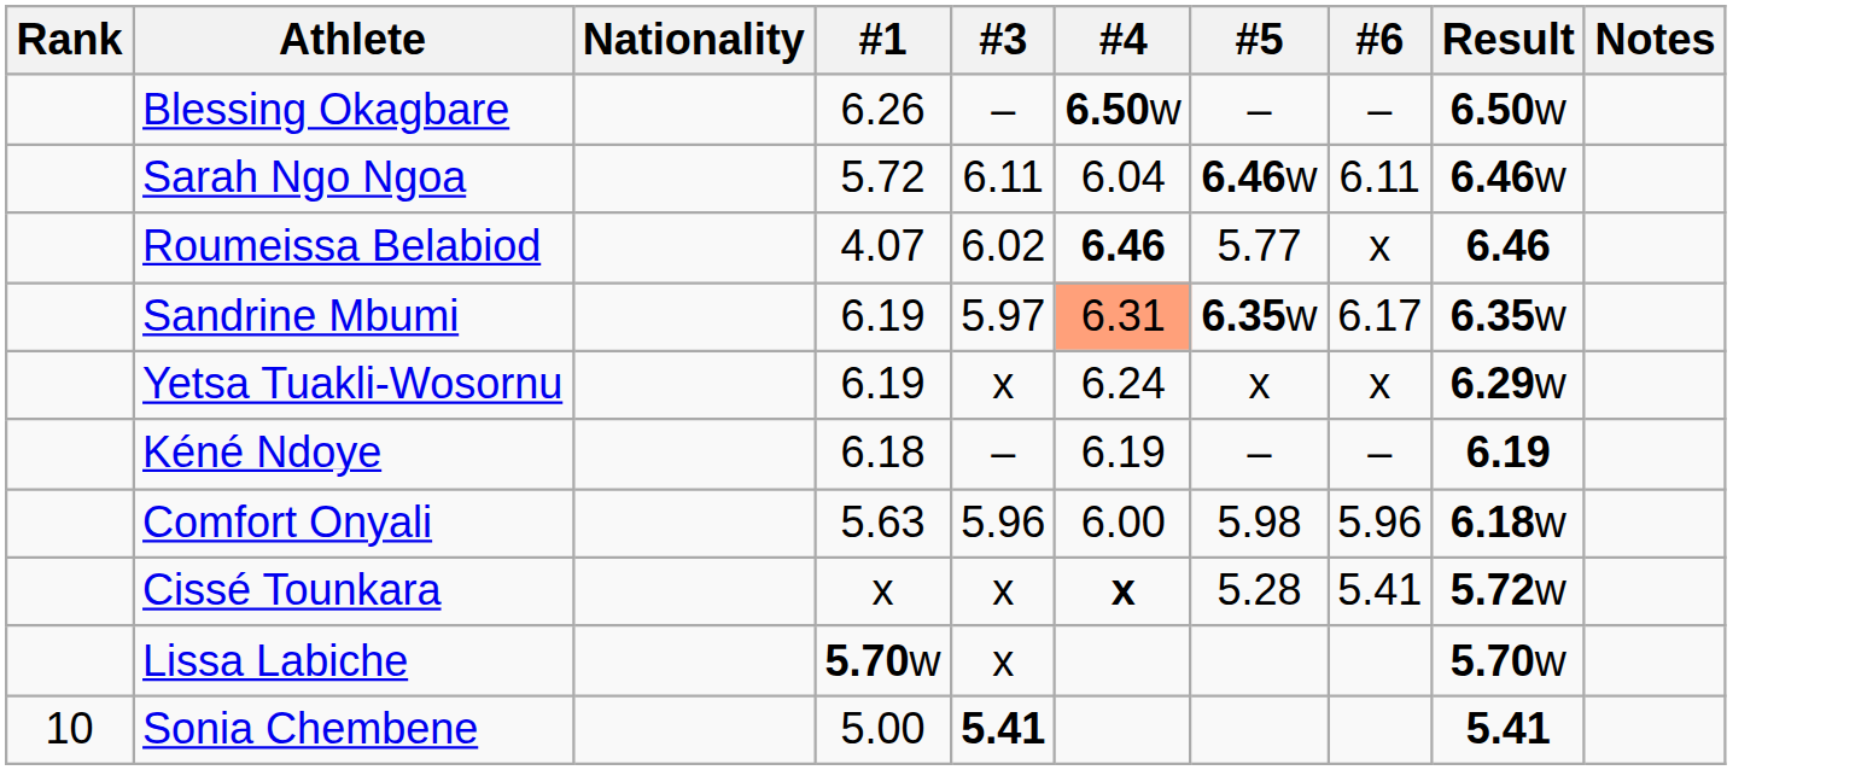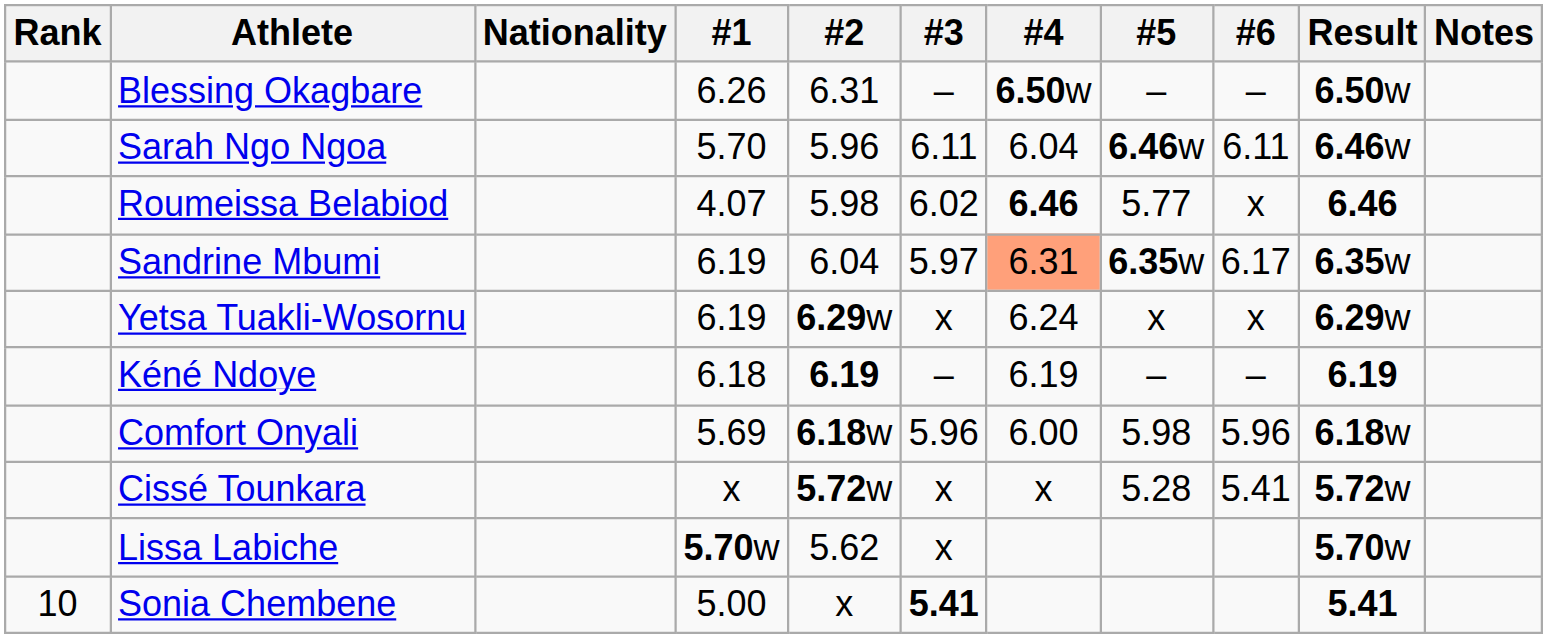+ column: #2 | 6.31 | 5.96 | 5.98 | 6.04 | 6.29w | 6.19 | 6.18w | 5.72w | 5.62 | x
Sarah Ngo Ngoa | #1: 5.72 -> 5.70
Comfort Onyali | #1: 5.63 -> 5.69
Cissé Tounkara | #4: bold -> normal
